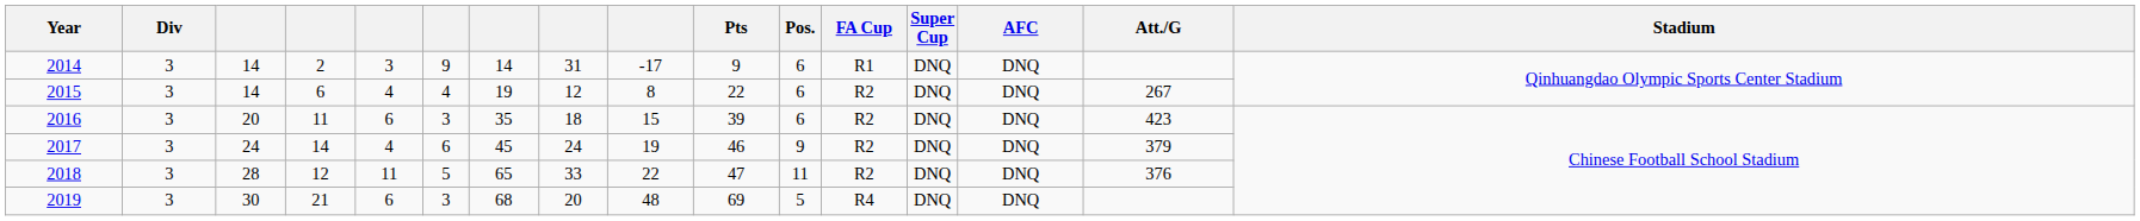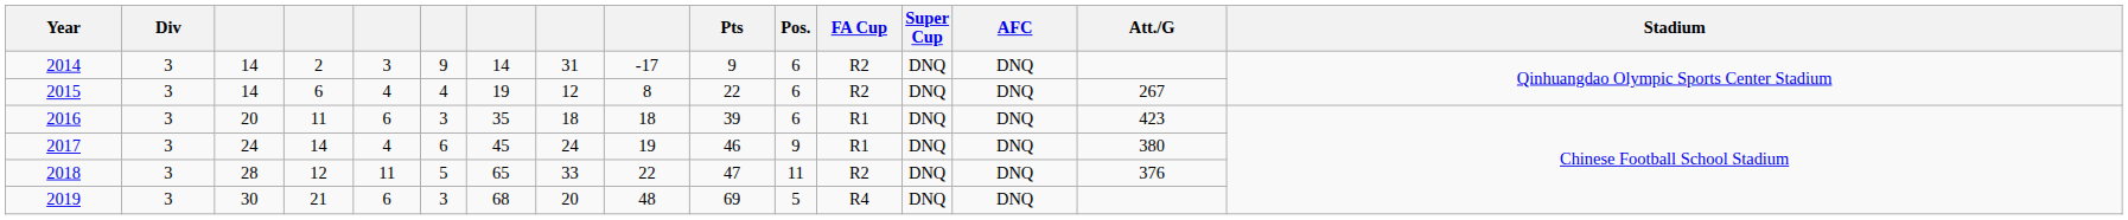2014 | FA Cup: R1 -> R2
2016 | column 9: 15 -> 18
2016 | FA Cup: R2 -> R1
2017 | FA Cup: R2 -> R1
2017 | Att./G: 379 -> 380
